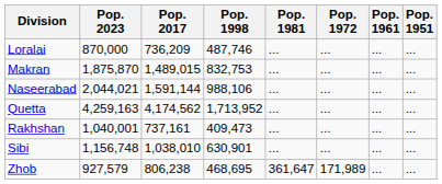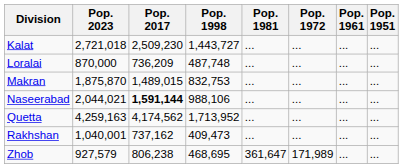+ row: Kalat | 2,721,018 | 2,509,230 | 1,443,727 | ... | ... | ... | ...
Loralai | Pop. 1998: 487,746 -> 487,748
Naseerabad | Pop. 2017: normal -> bold
Rakhshan | Pop. 2017: 737,161 -> 737,162
- row: Sibi | 1,156,748 | 1,038,010 | 630,901 | ... | ... | ... | ...
